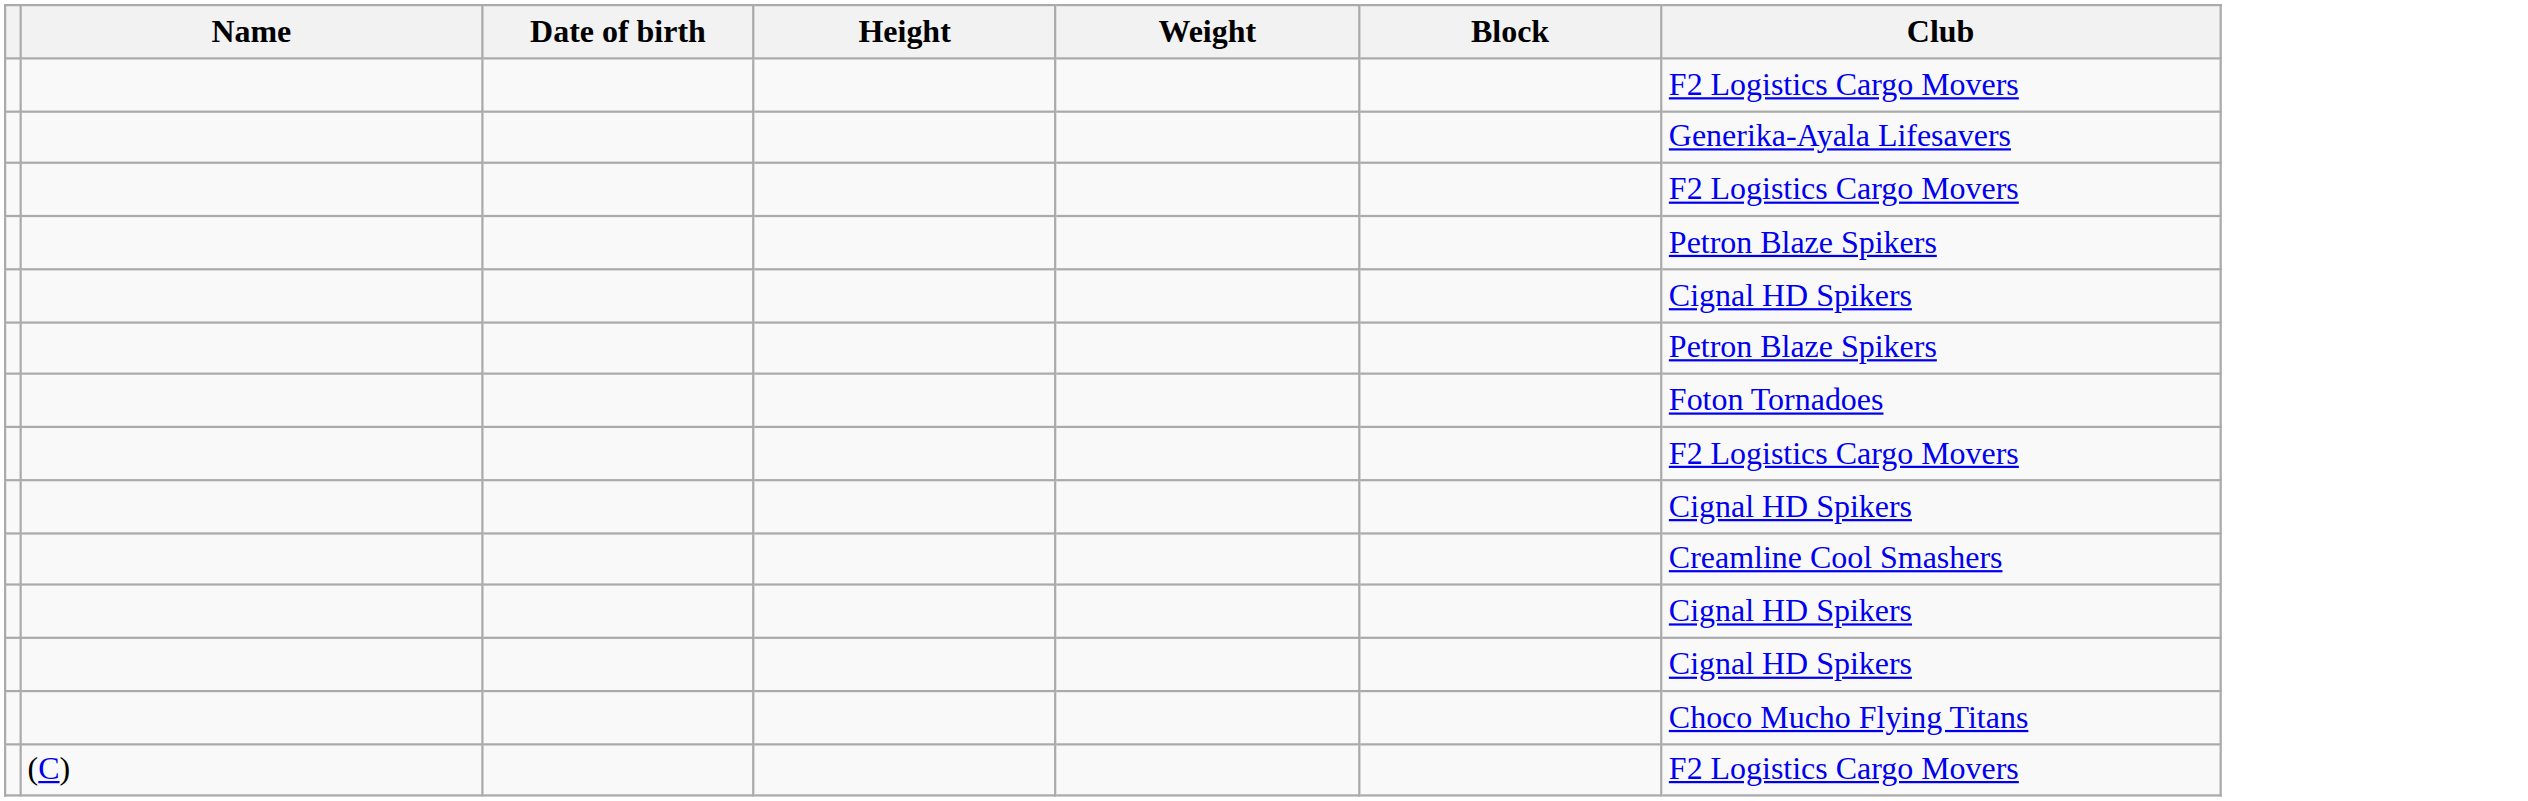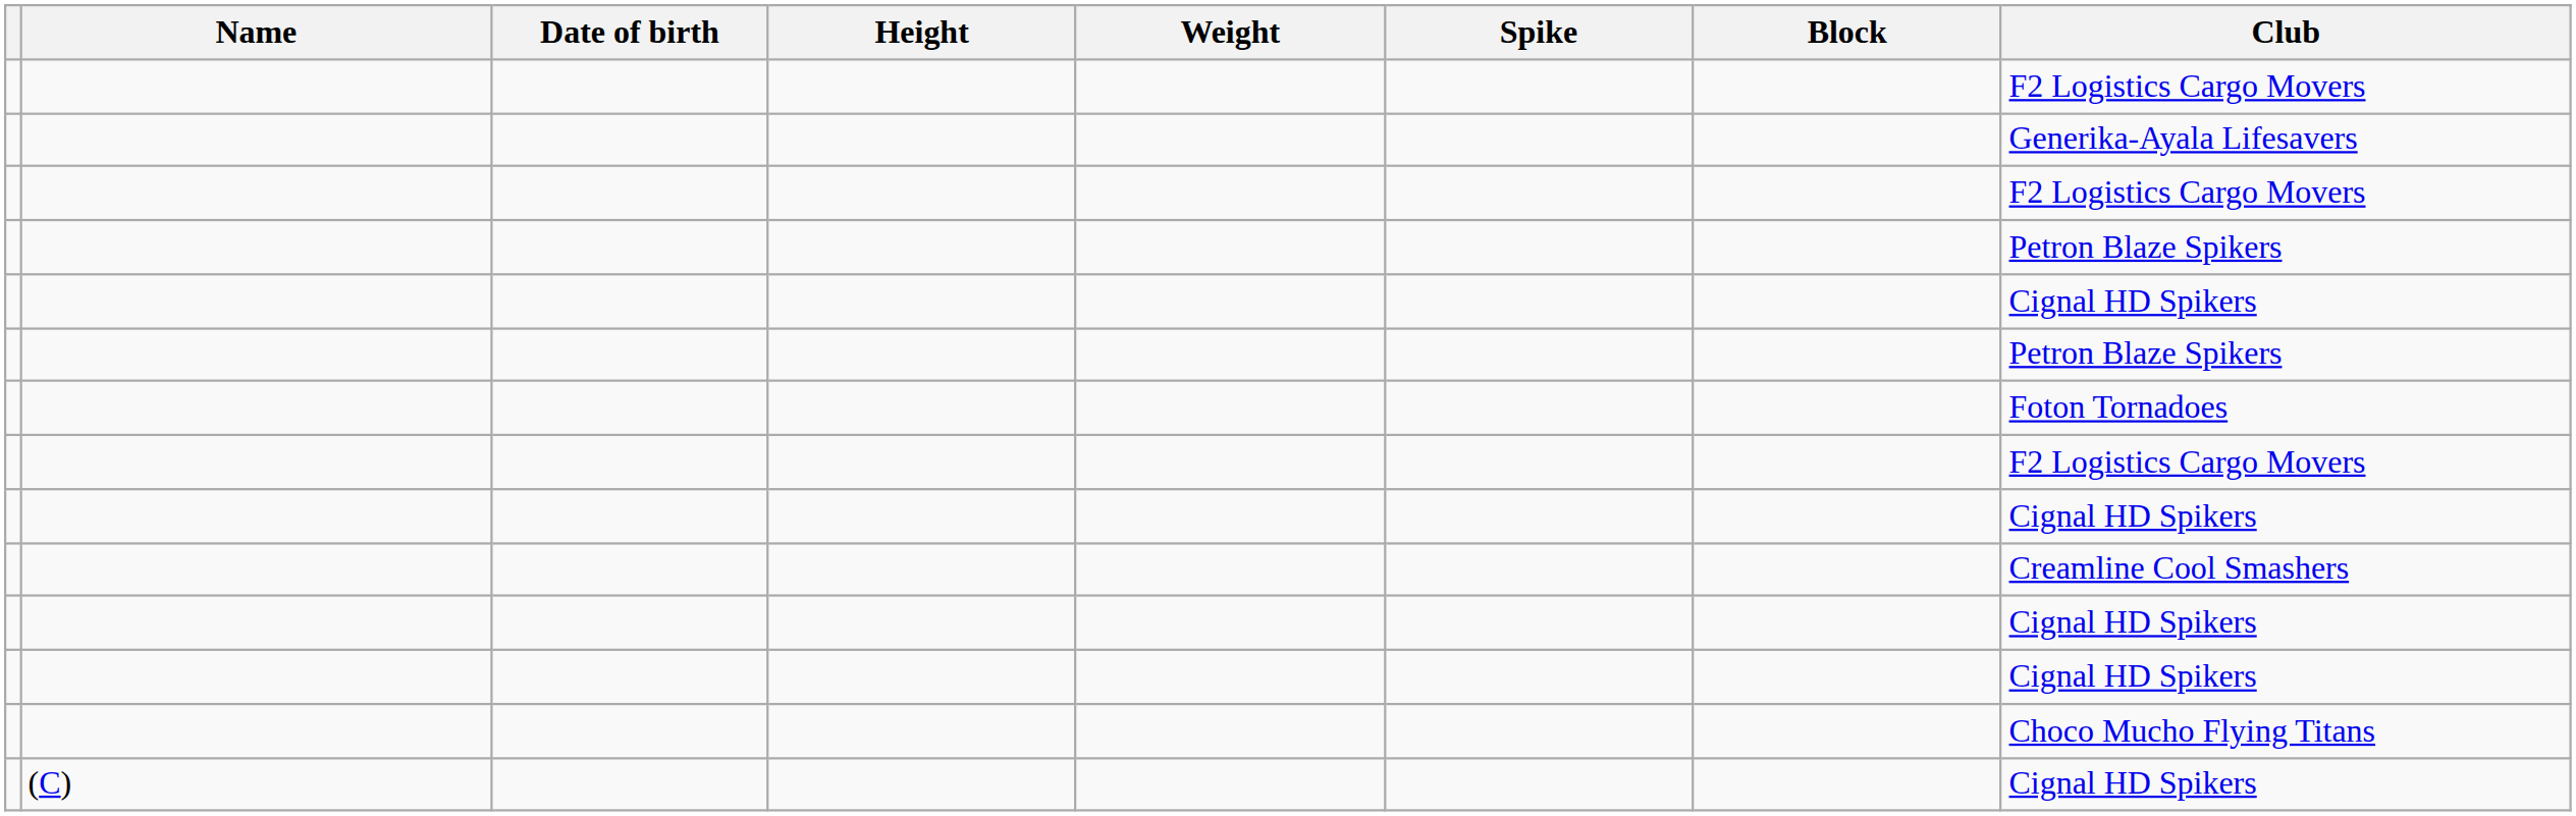+ column: Spike
(C) | Club: F2 Logistics Cargo Movers -> Cignal HD Spikers
